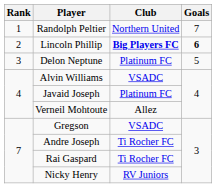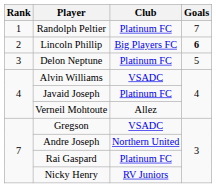Randolph Peltier | Club: Northern United -> Platinum FC
Lincoln Phillip | Club: bold -> normal
Andre Joseph | Club: Ti Rocher FC -> Northern United
Rai Gaspard | Club: Ti Rocher FC -> Platinum FC
